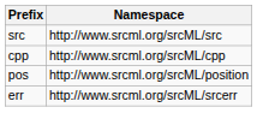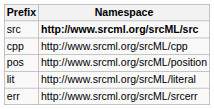src | Namespace: normal -> bold
+ row: lit | http://www.srcml.org/srcML/literal
